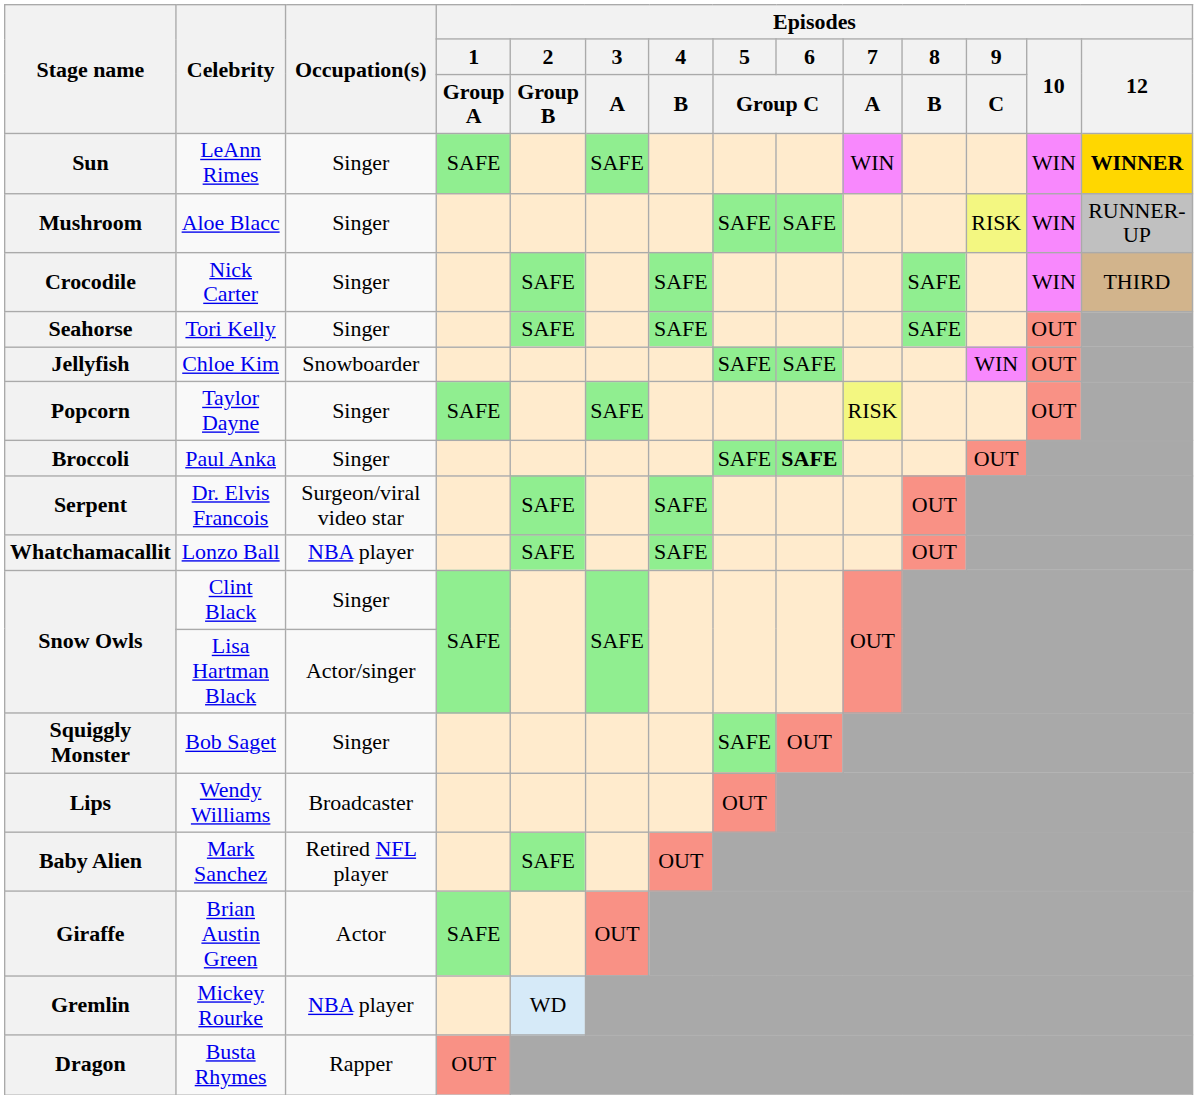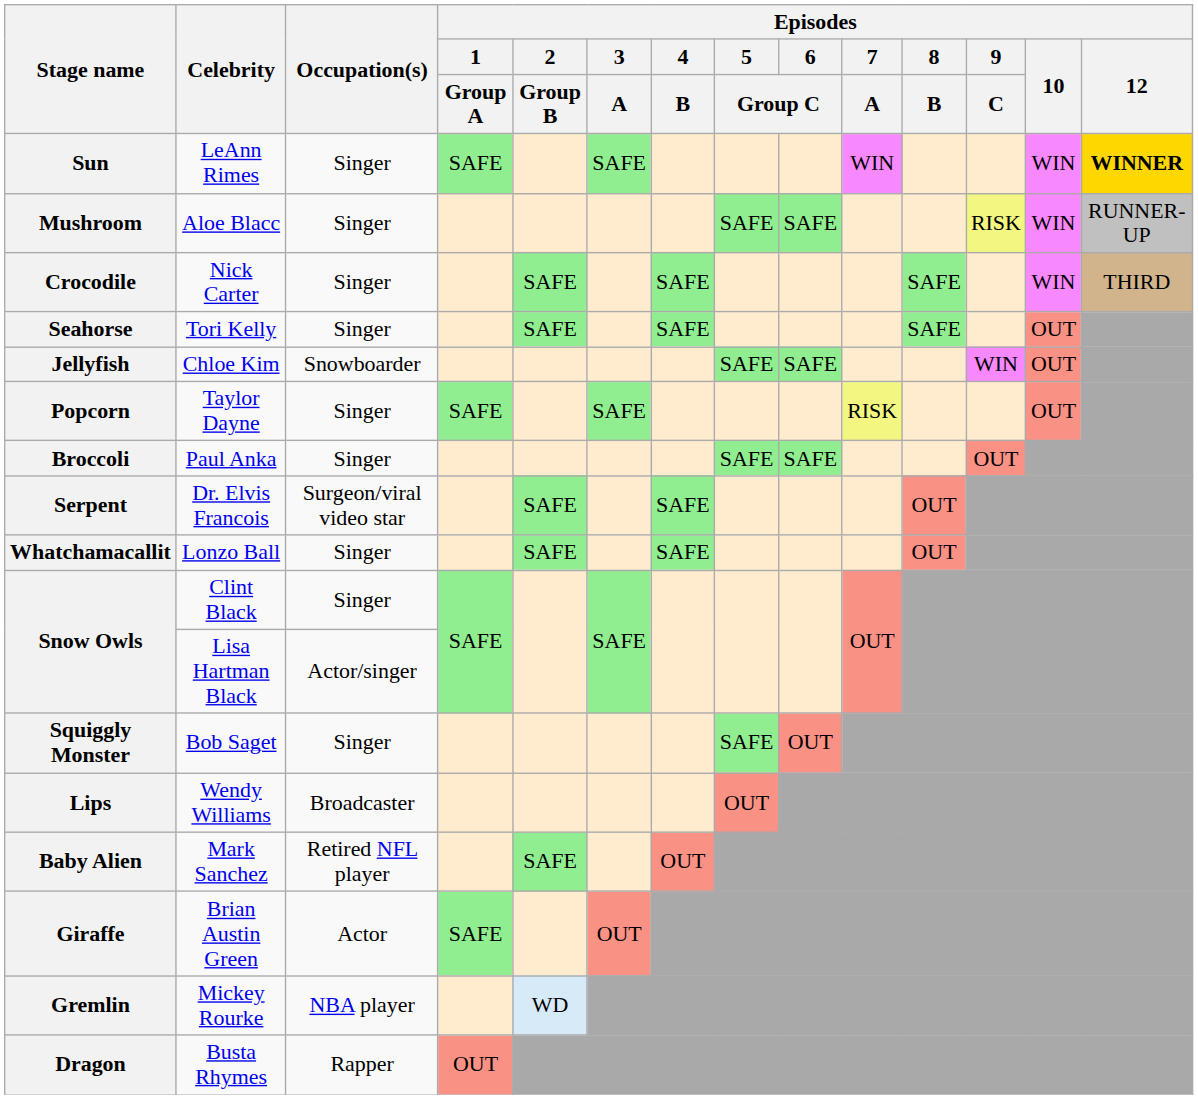Broccoli | Episodes / 6 / Group C: bold -> normal
Whatchamacallit | Occupation(s): NBA player -> Singer
